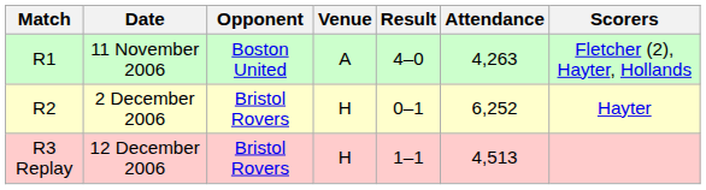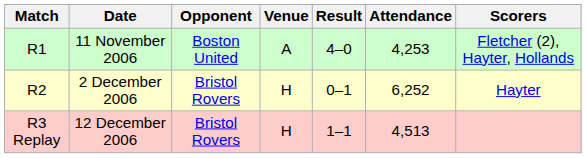11 November 2006 | Attendance: 4,263 -> 4,253
